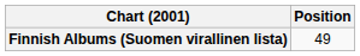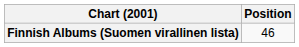Finnish Albums (Suomen virallinen lista) | Position: 49 -> 46
